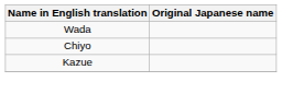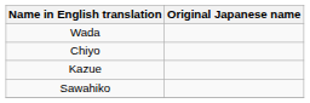+ row: Sawahiko
